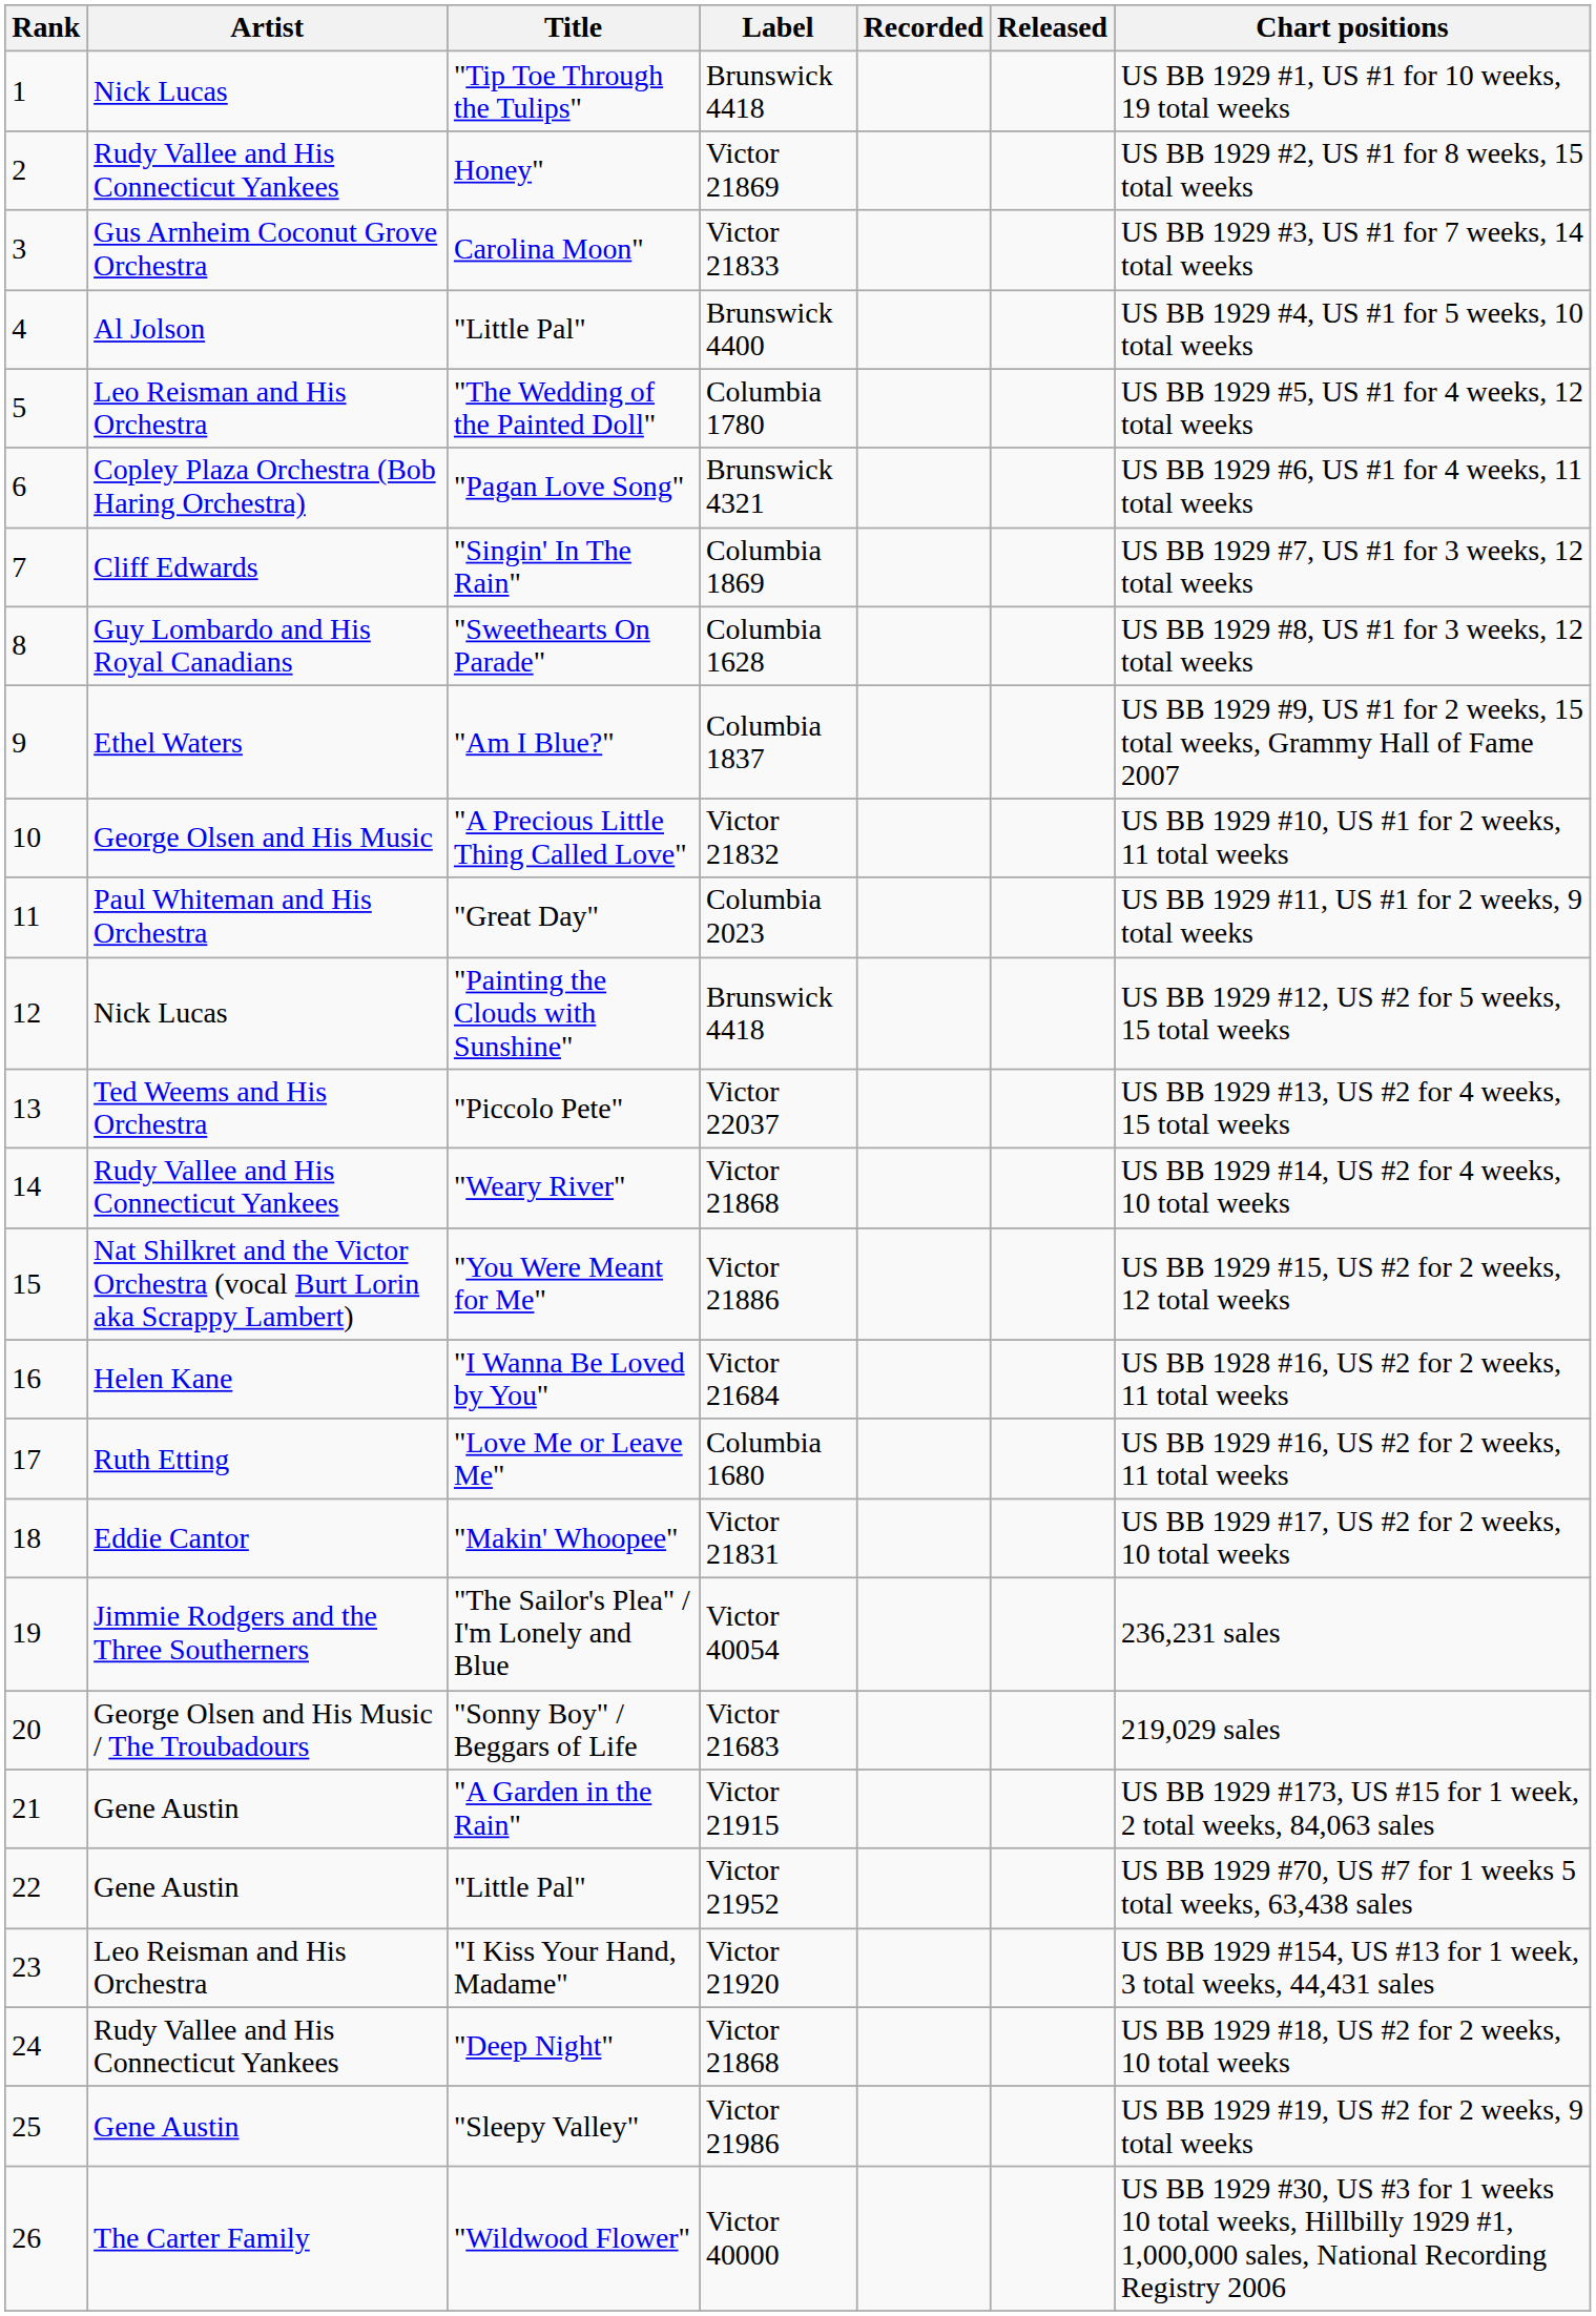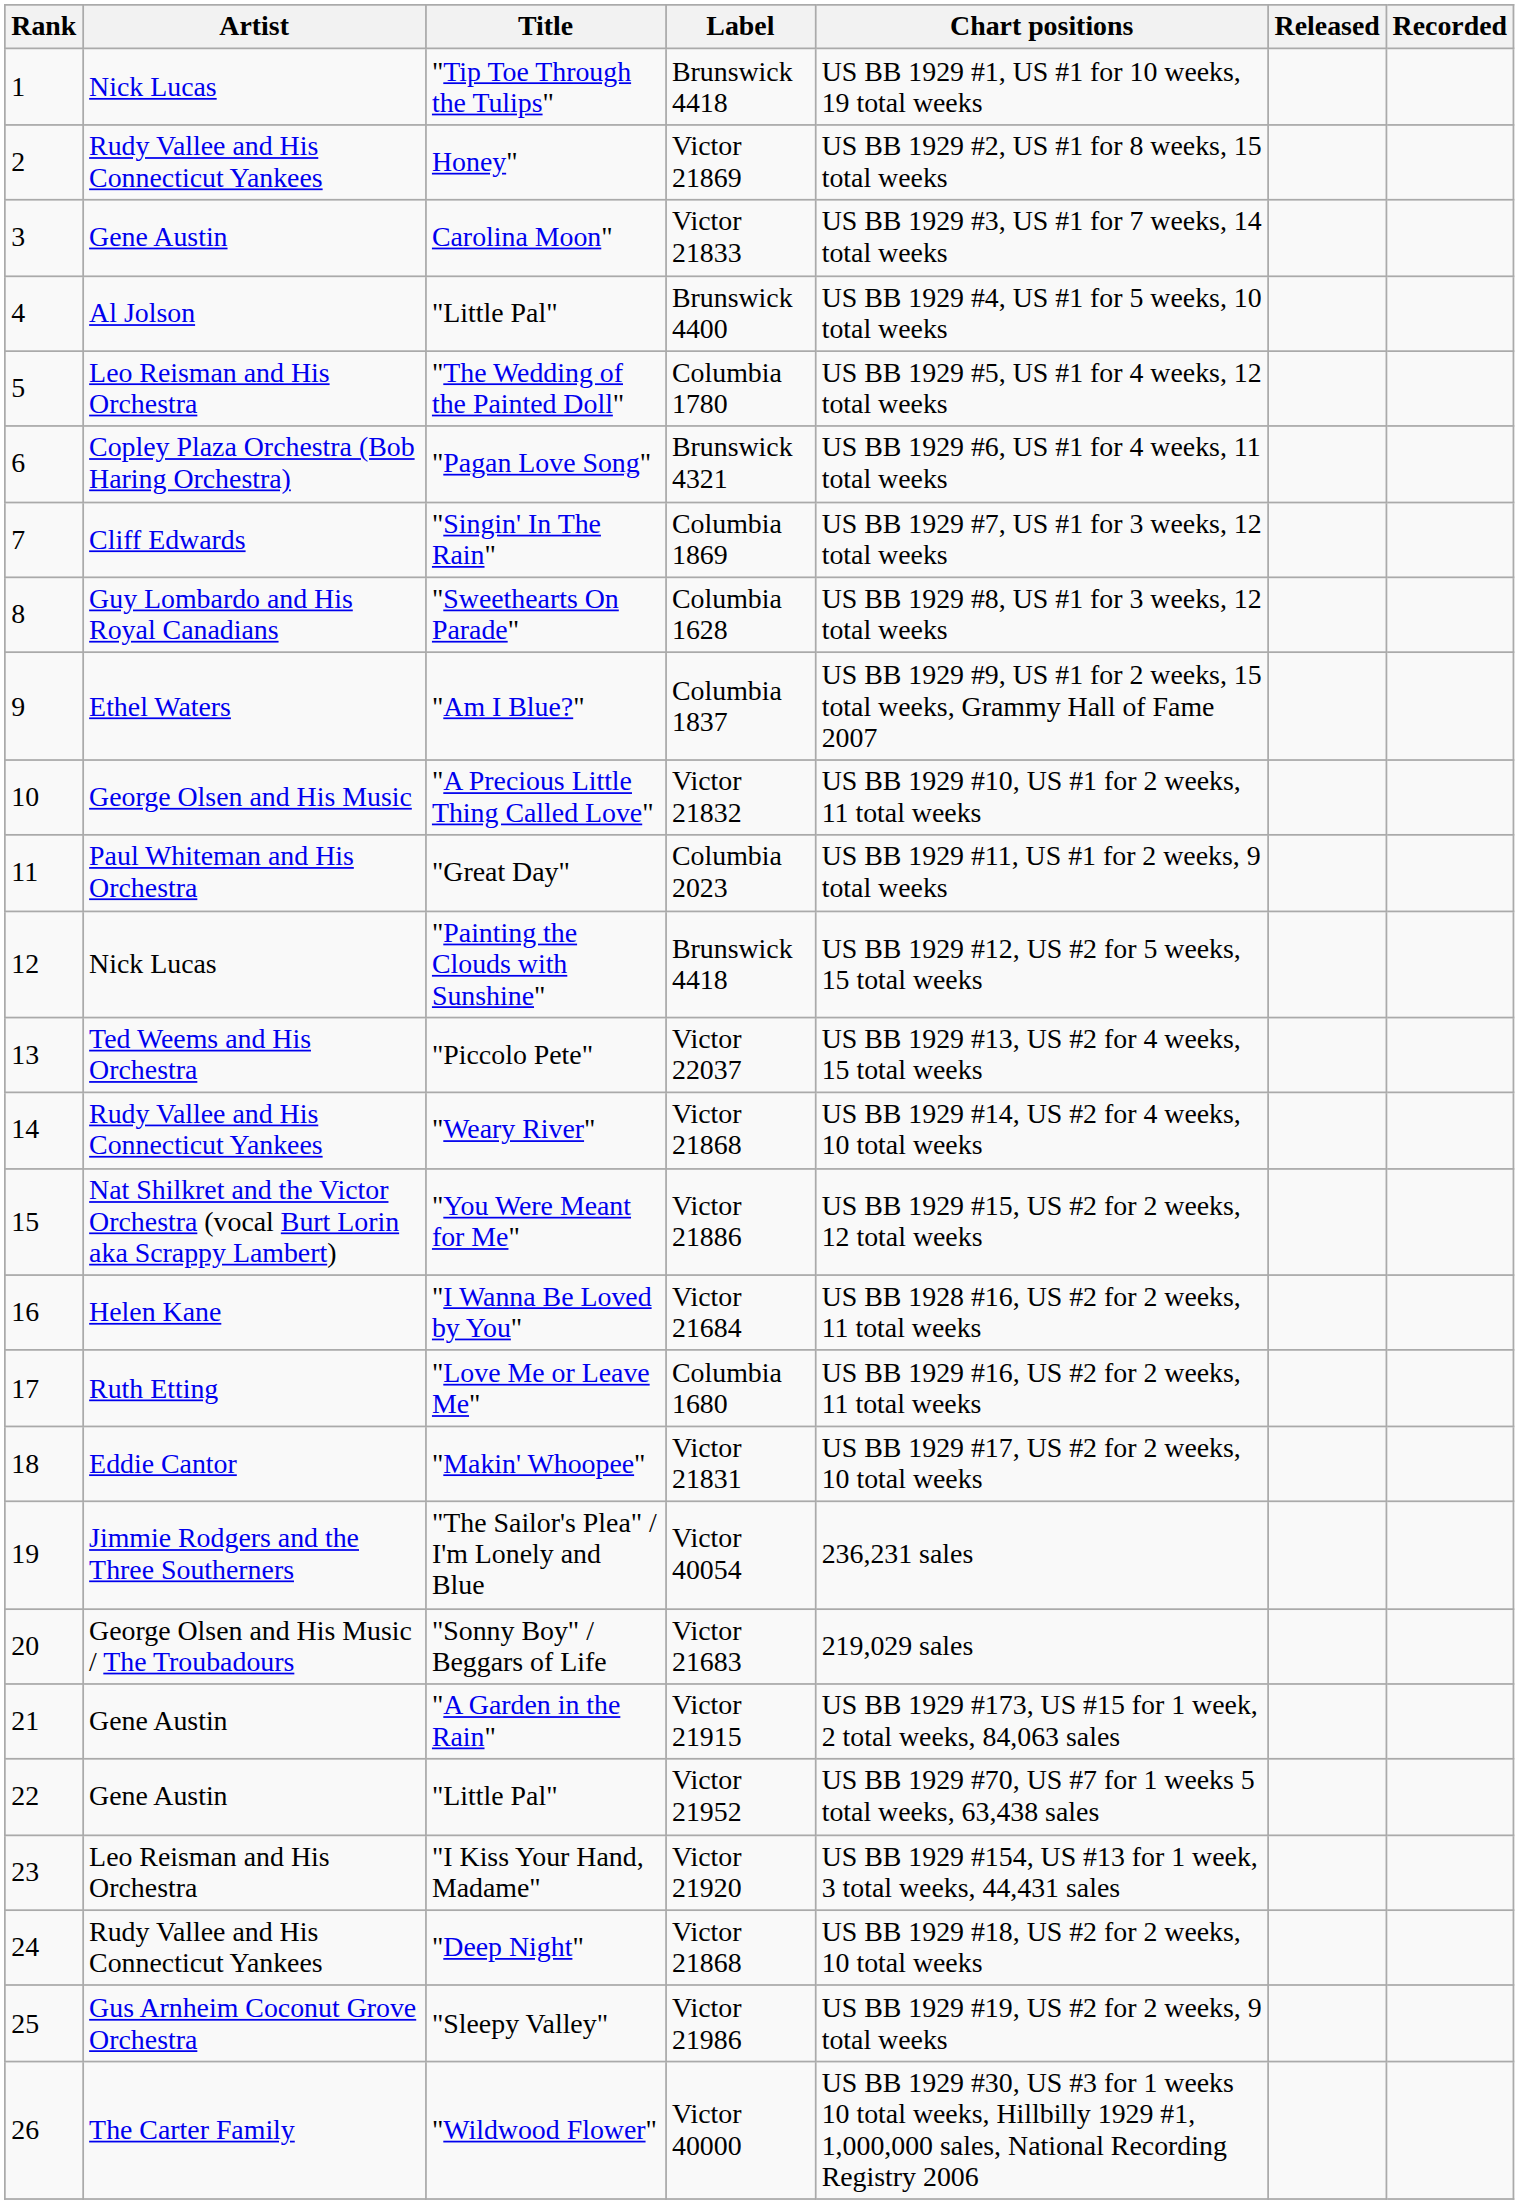columns swapped: Recorded <-> Chart positions
Carolina Moon" | Artist: Gus Arnheim Coconut Grove Orchestra -> Gene Austin
"Sleepy Valley" | Artist: Gene Austin -> Gus Arnheim Coconut Grove Orchestra
